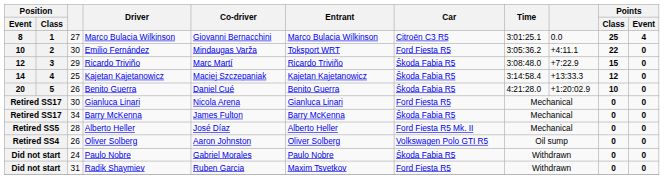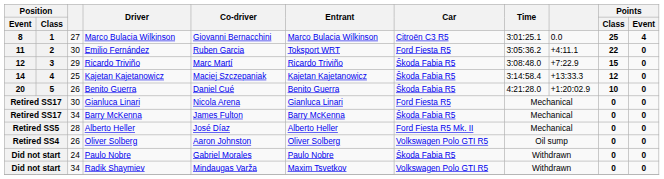Emilio Fernández | Position / Event: 10 -> 11
Emilio Fernández | Co-driver: Mindaugas Varža -> Ruben Garcia
Radik Shaymiev | column 3: 31 -> 34
Radik Shaymiev | Co-driver: Ruben Garcia -> Mindaugas Varža
Radik Shaymiev | Car: Ford Fiesta R5 -> Volkswagen Polo GTI R5
